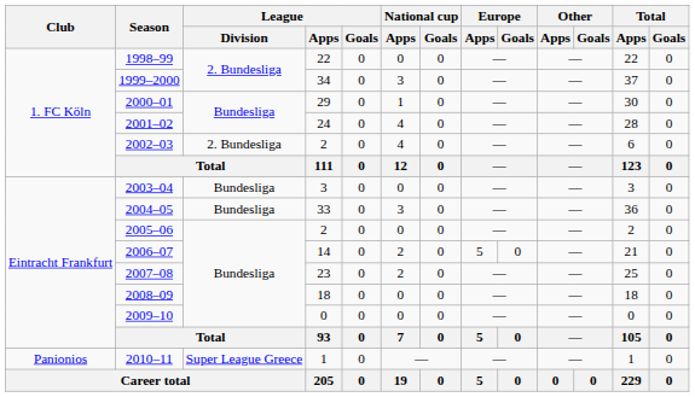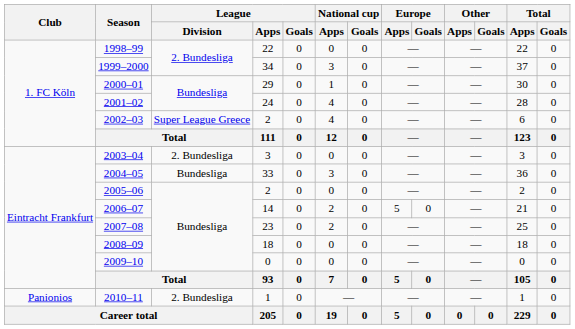2002–03 | League / Division: 2. Bundesliga -> Super League Greece
2003–04 | League / Division: Bundesliga -> 2. Bundesliga
2010–11 | League / Division: Super League Greece -> 2. Bundesliga
